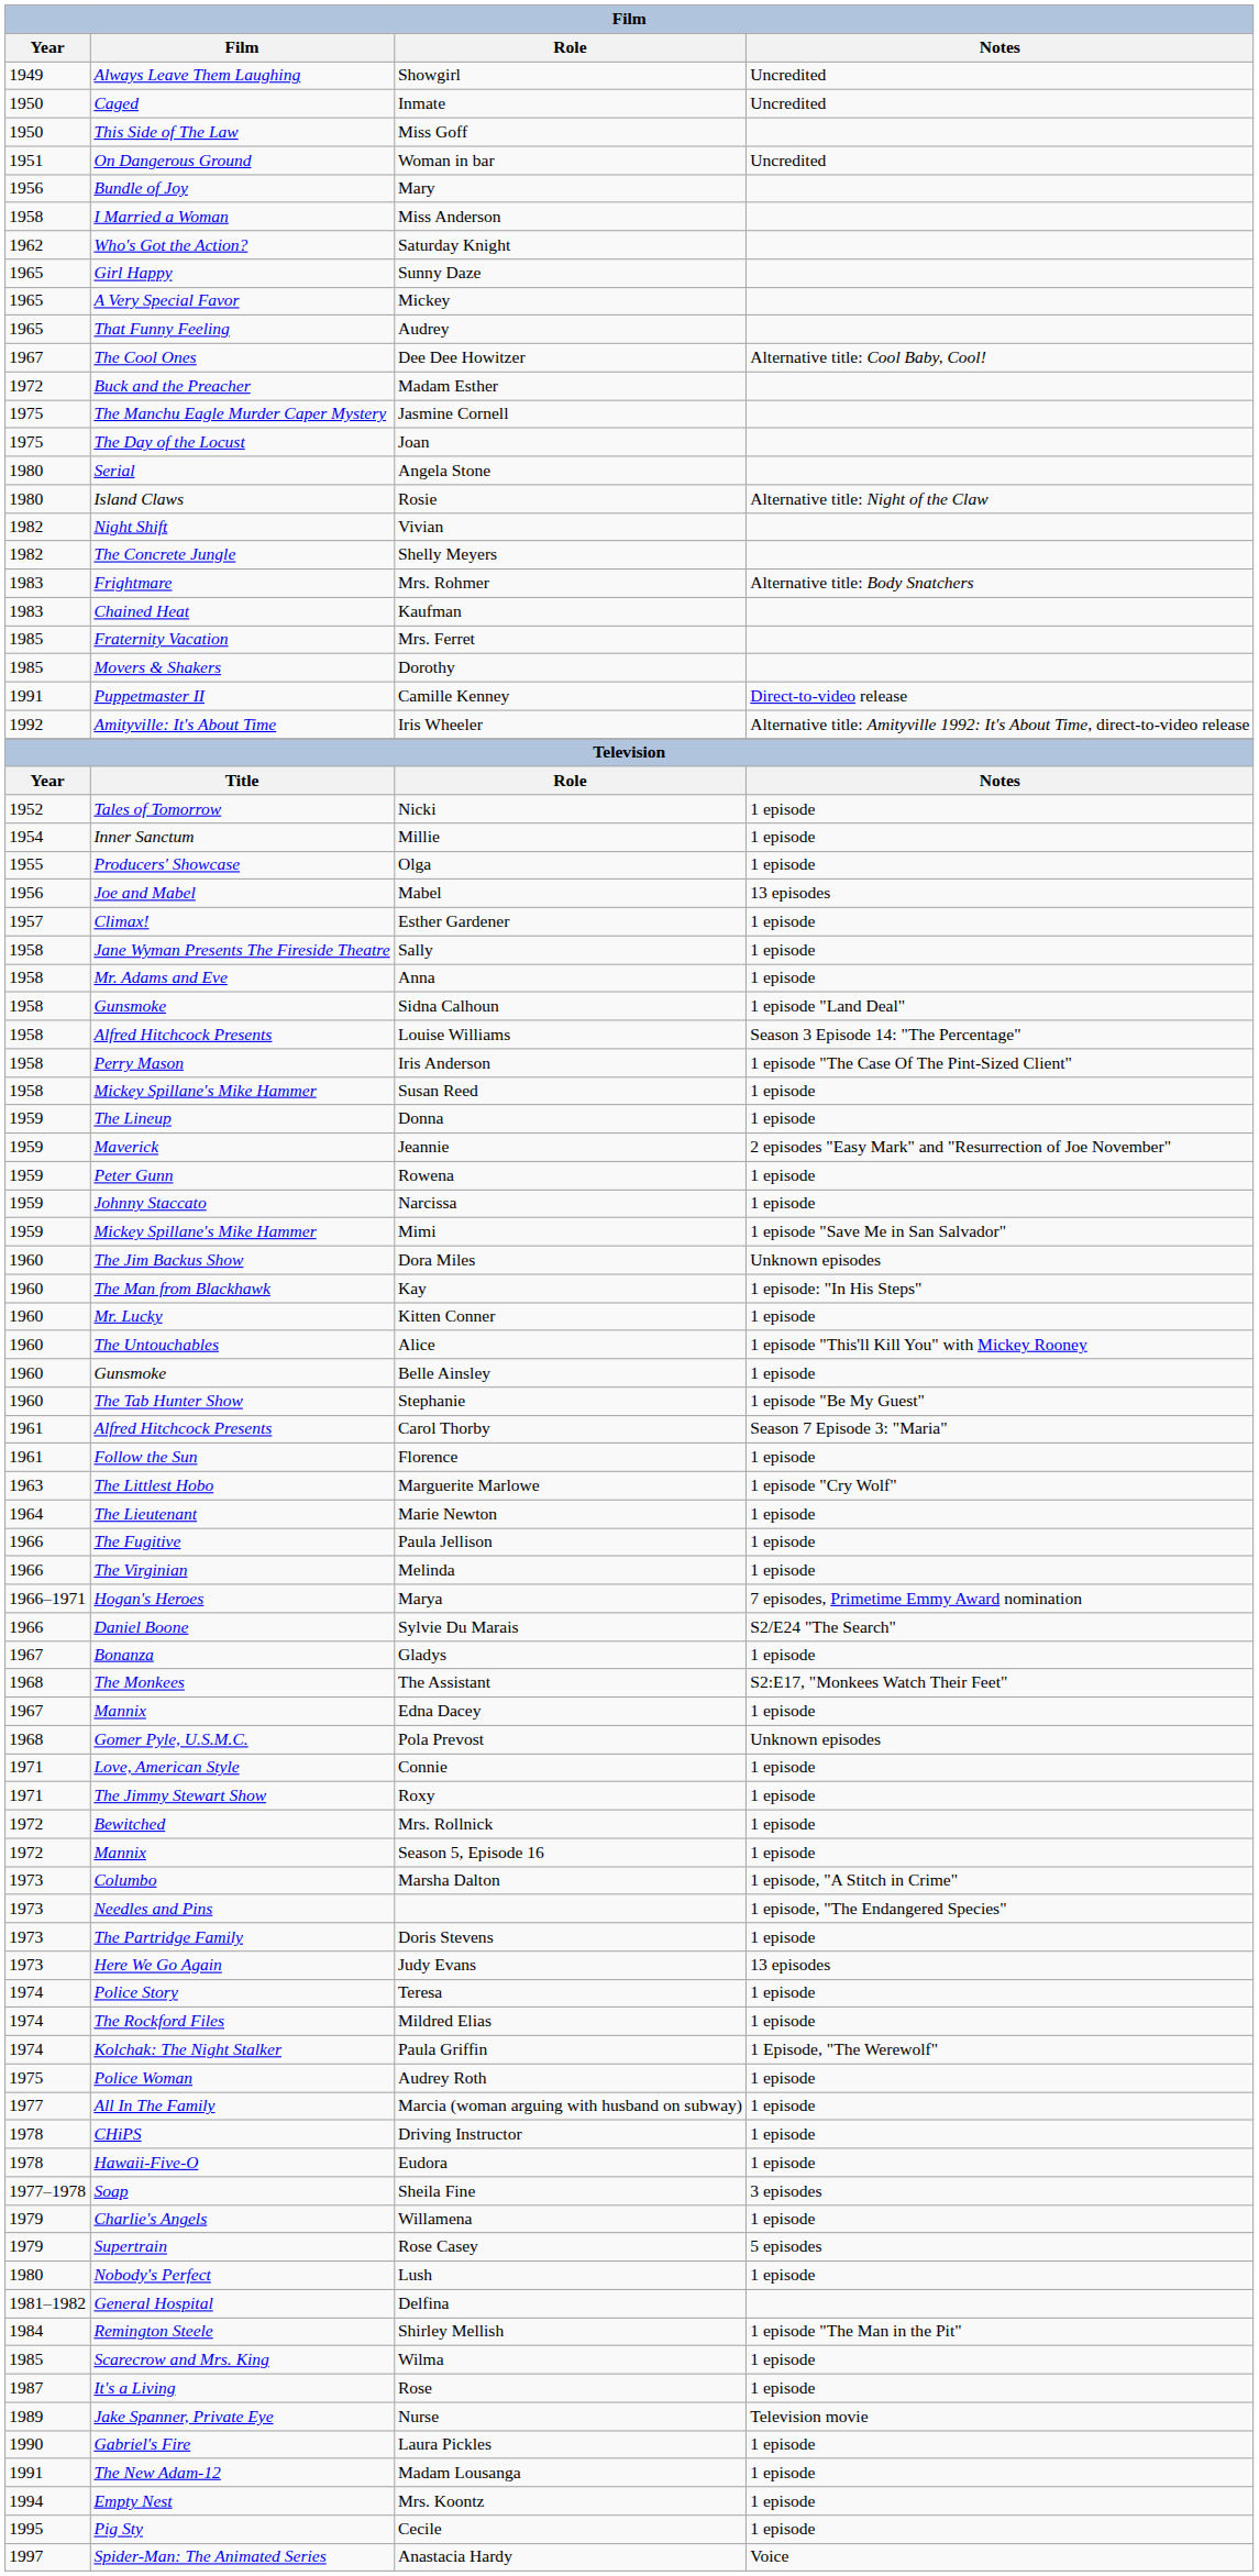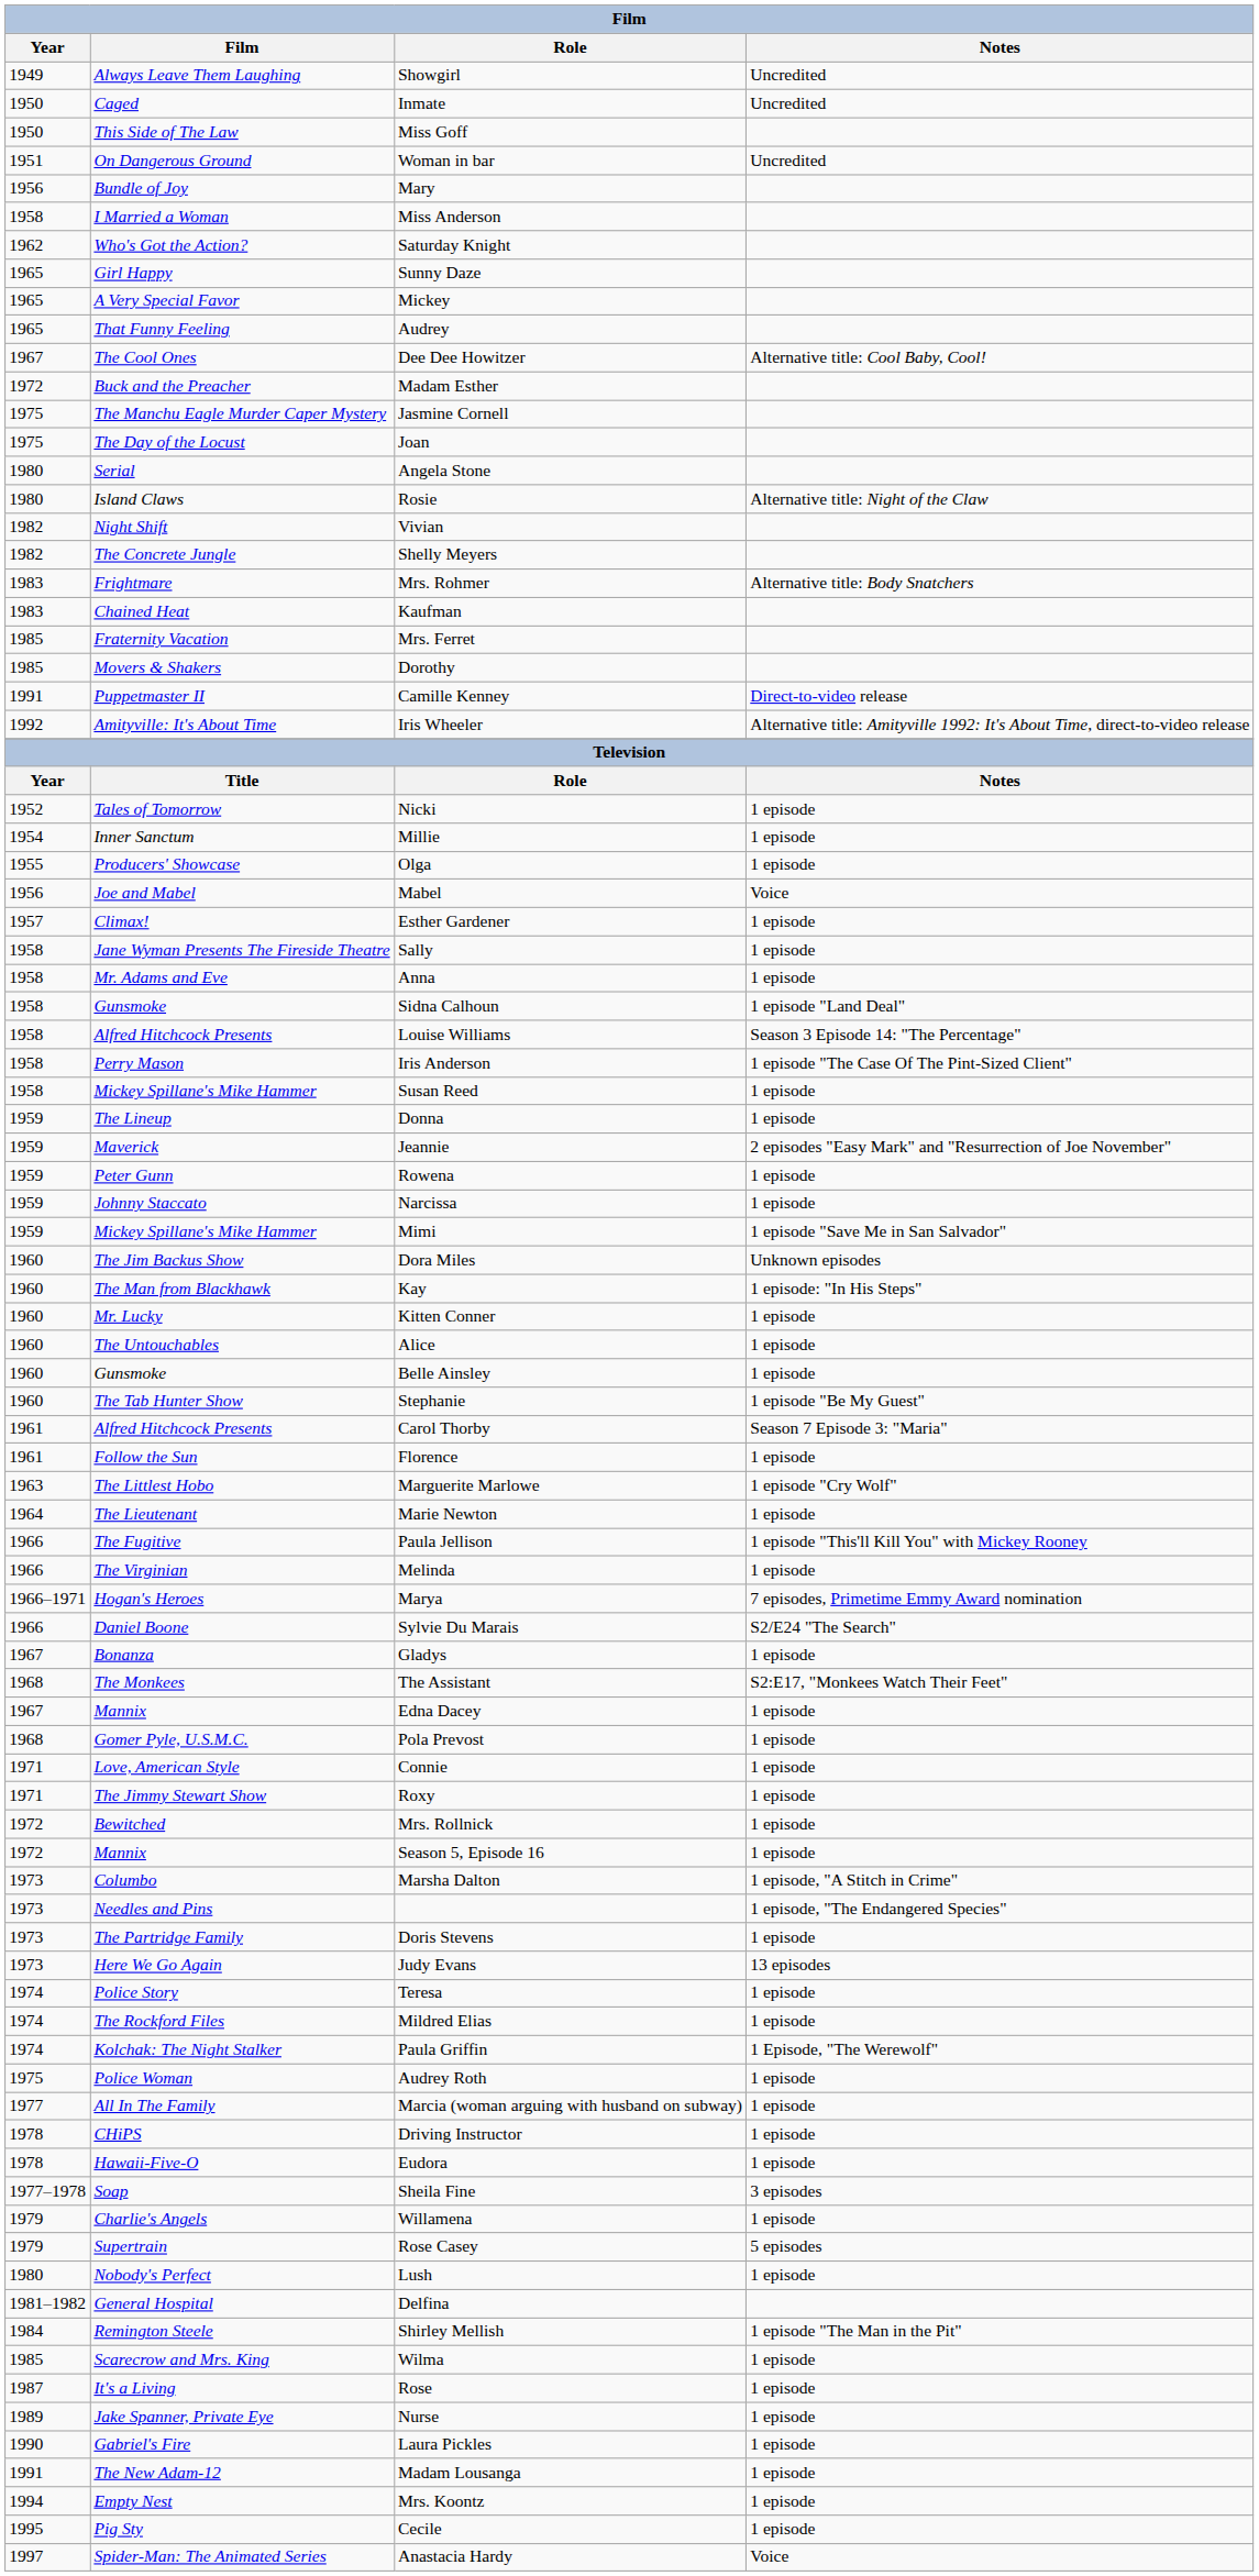Mabel | Notes: 13 episodes -> Voice
Alice | Notes: 1 episode "This'll Kill You" with Mickey Rooney -> 1 episode
Paula Jellison | Notes: 1 episode -> 1 episode "This'll Kill You" with Mickey Rooney
Pola Prevost | Notes: Unknown episodes -> 1 episode
Nurse | Notes: Television movie -> 1 episode
